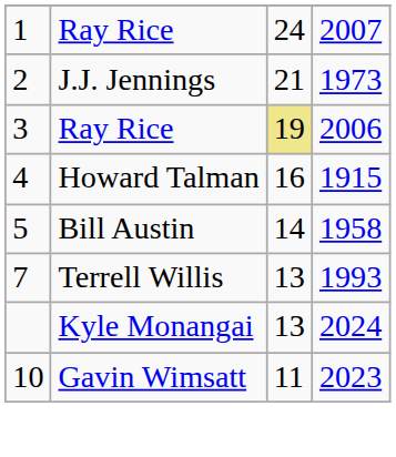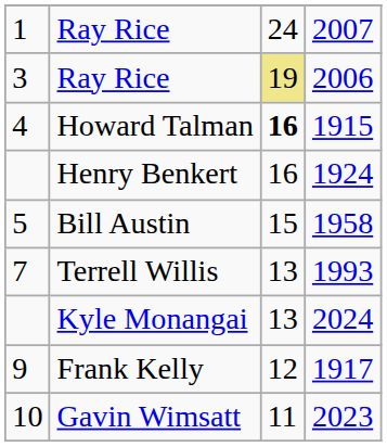- row: 2 | J.J. Jennings | 21 | 1973
Howard Talman | column 3: normal -> bold
+ row: Henry Benkert | 16 | 1924
Bill Austin | column 3: 14 -> 15
+ row: 9 | Frank Kelly | 12 | 1917
